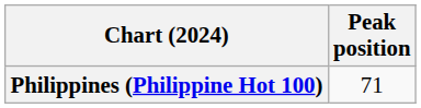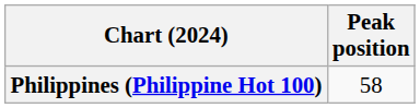Philippines (Philippine Hot 100) | Peak position: 71 -> 58
